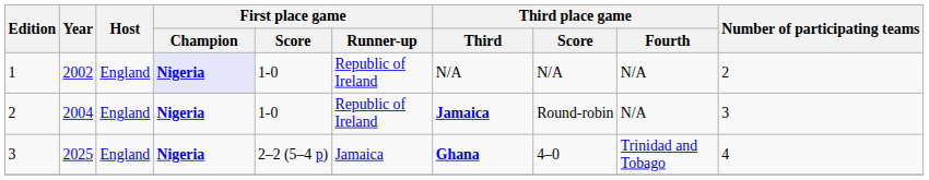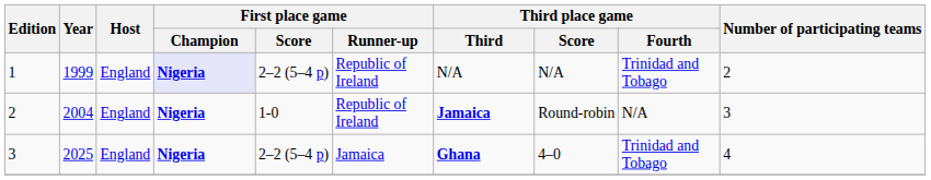1 | Year: 2002 -> 1999
1 | First place game / Score: 1-0 -> 2–2 (5–4 p)
1 | Third place game / Fourth: N/A -> Trinidad and Tobago
